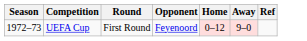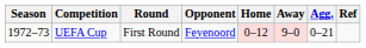+ column: Agg. | 0–21
